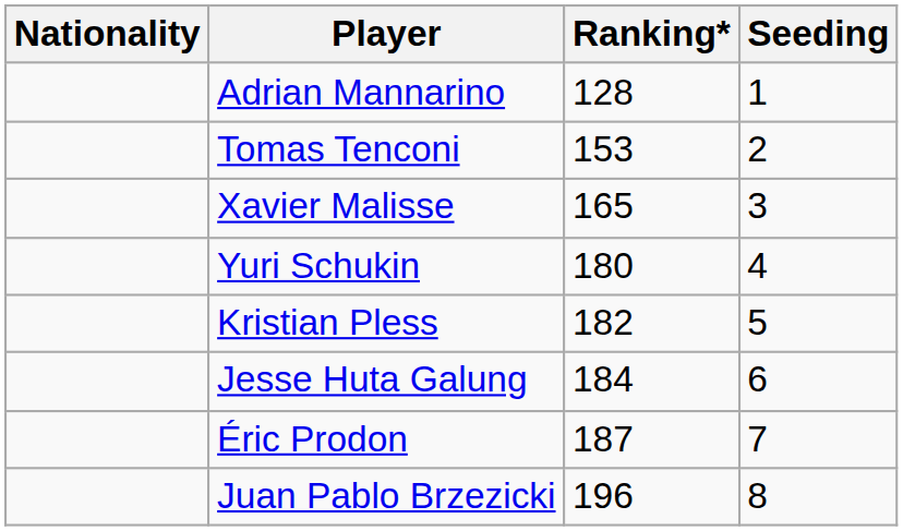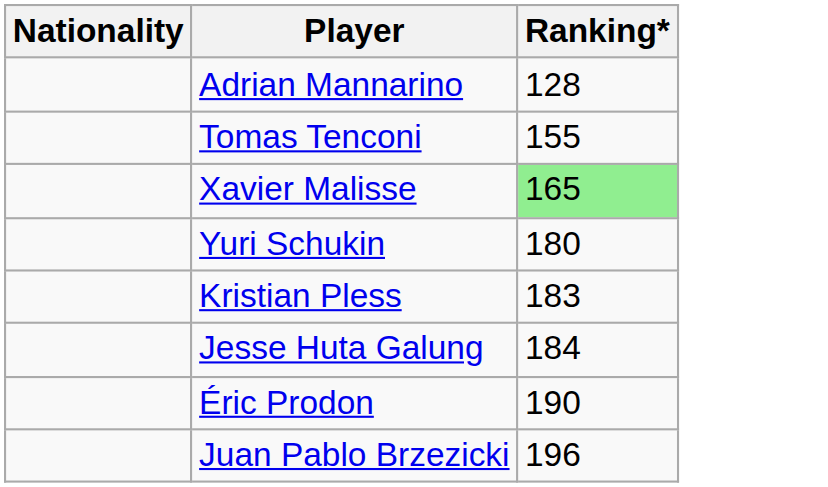- column: Seeding | 1 | 2 | 3 | 4 | 5 | 6 | 7 | 8
Tomas Tenconi | Ranking*: 153 -> 155
Xavier Malisse | Ranking*: no background -> lightgreen background
Kristian Pless | Ranking*: 182 -> 183
Éric Prodon | Ranking*: 187 -> 190
